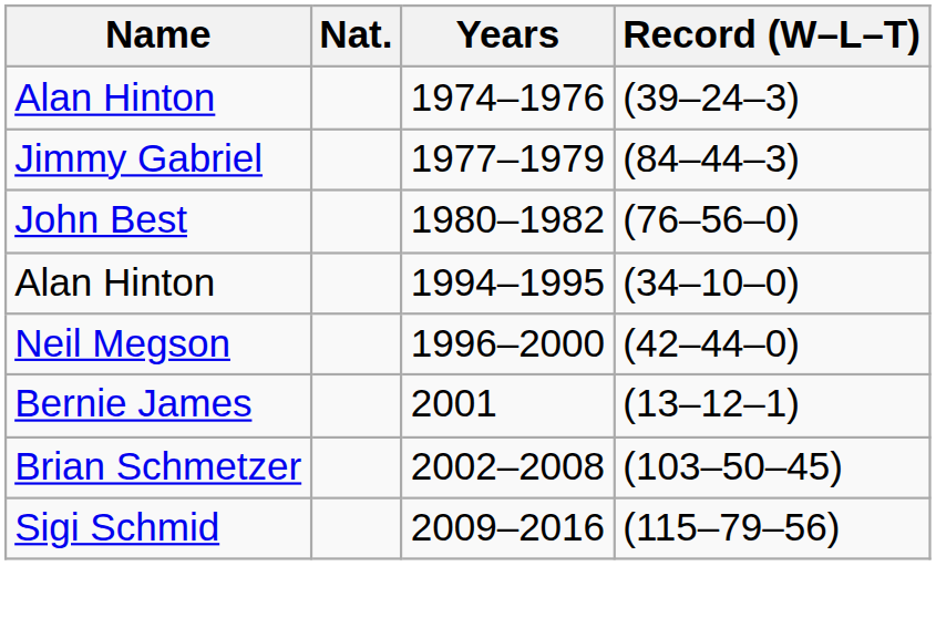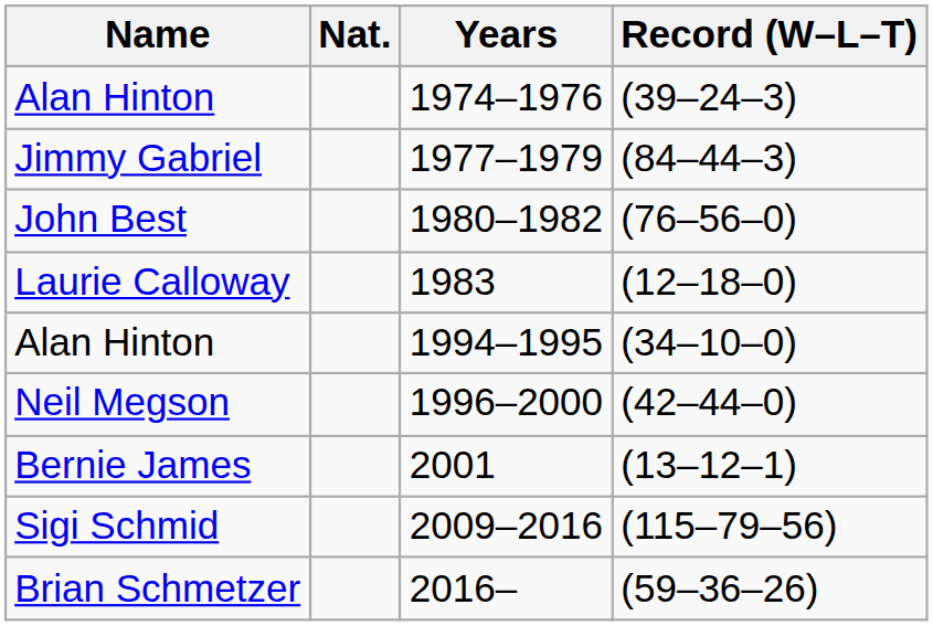+ row: Laurie Calloway | 1983 | (12–18–0)
- row: Brian Schmetzer | 2002–2008 | (103–50–45)
+ row: Brian Schmetzer | 2016– | (59–36–26)
